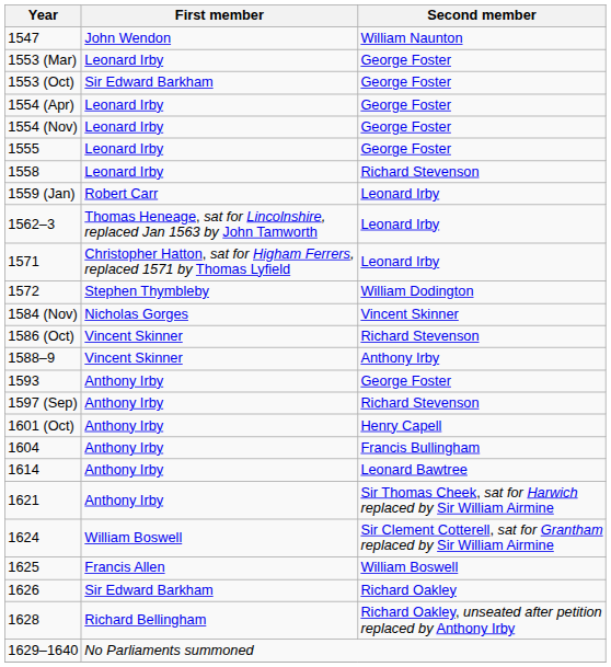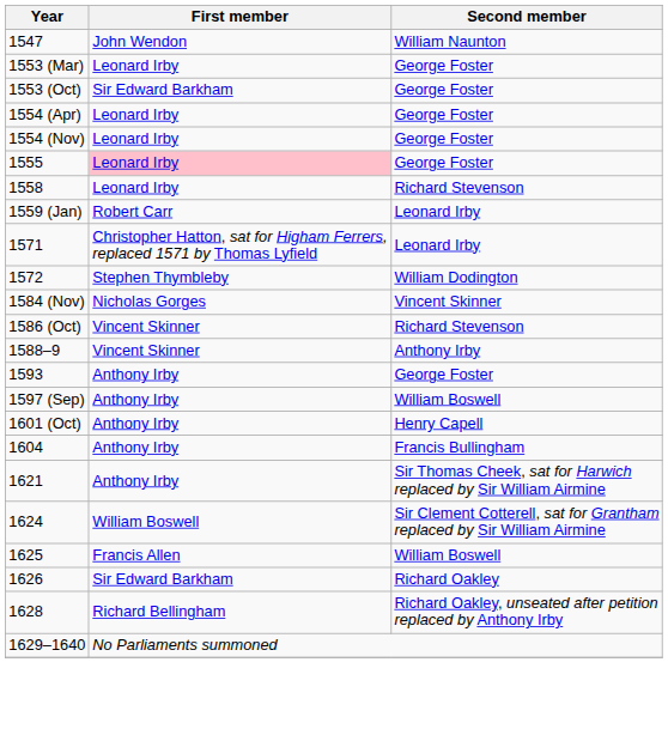1555 | First member: no background -> pink background
- row: 1562–3 | Thomas Heneage, sat for Lincolnshire, replaced Jan 1563 by John Tamworth | Leonard Irby
1597 (Sep) | Second member: Richard Stevenson -> William Boswell
- row: 1614 | Anthony Irby | Leonard Bawtree
